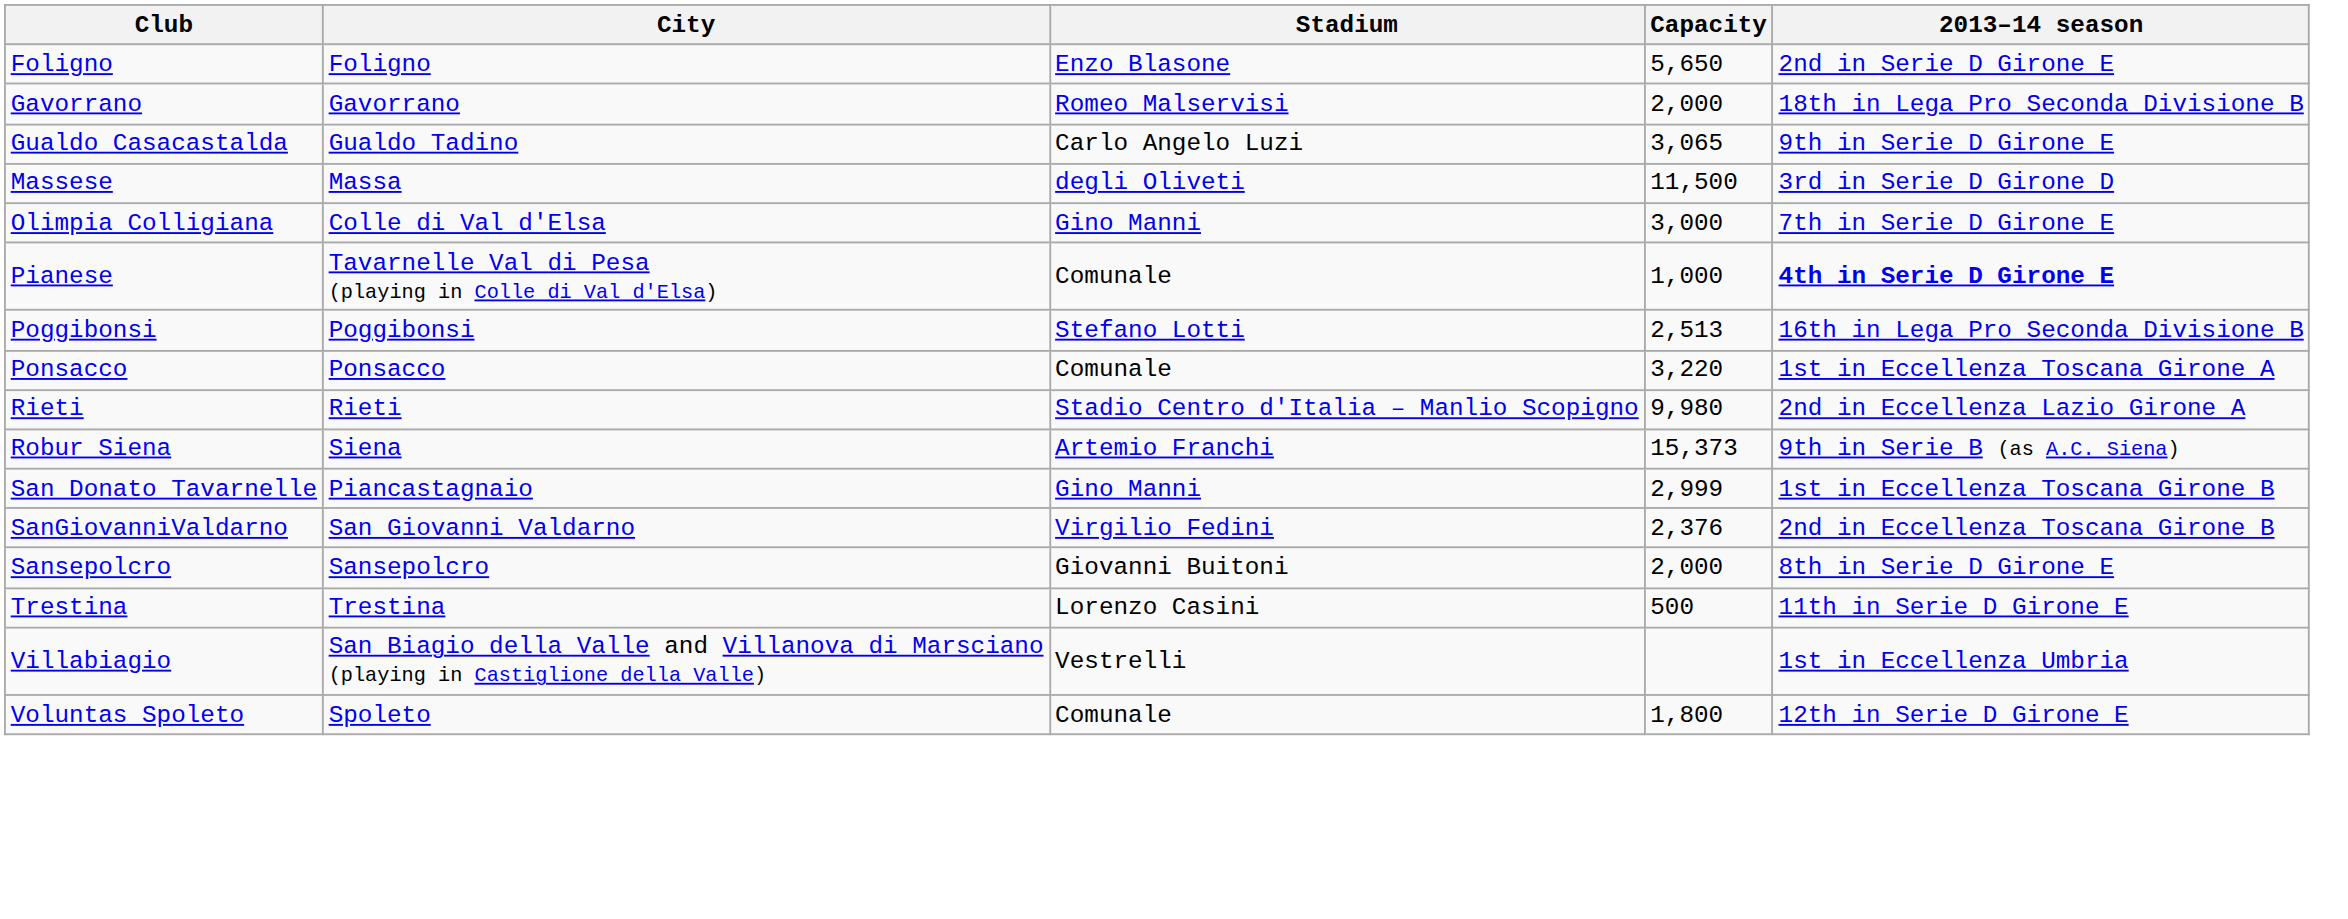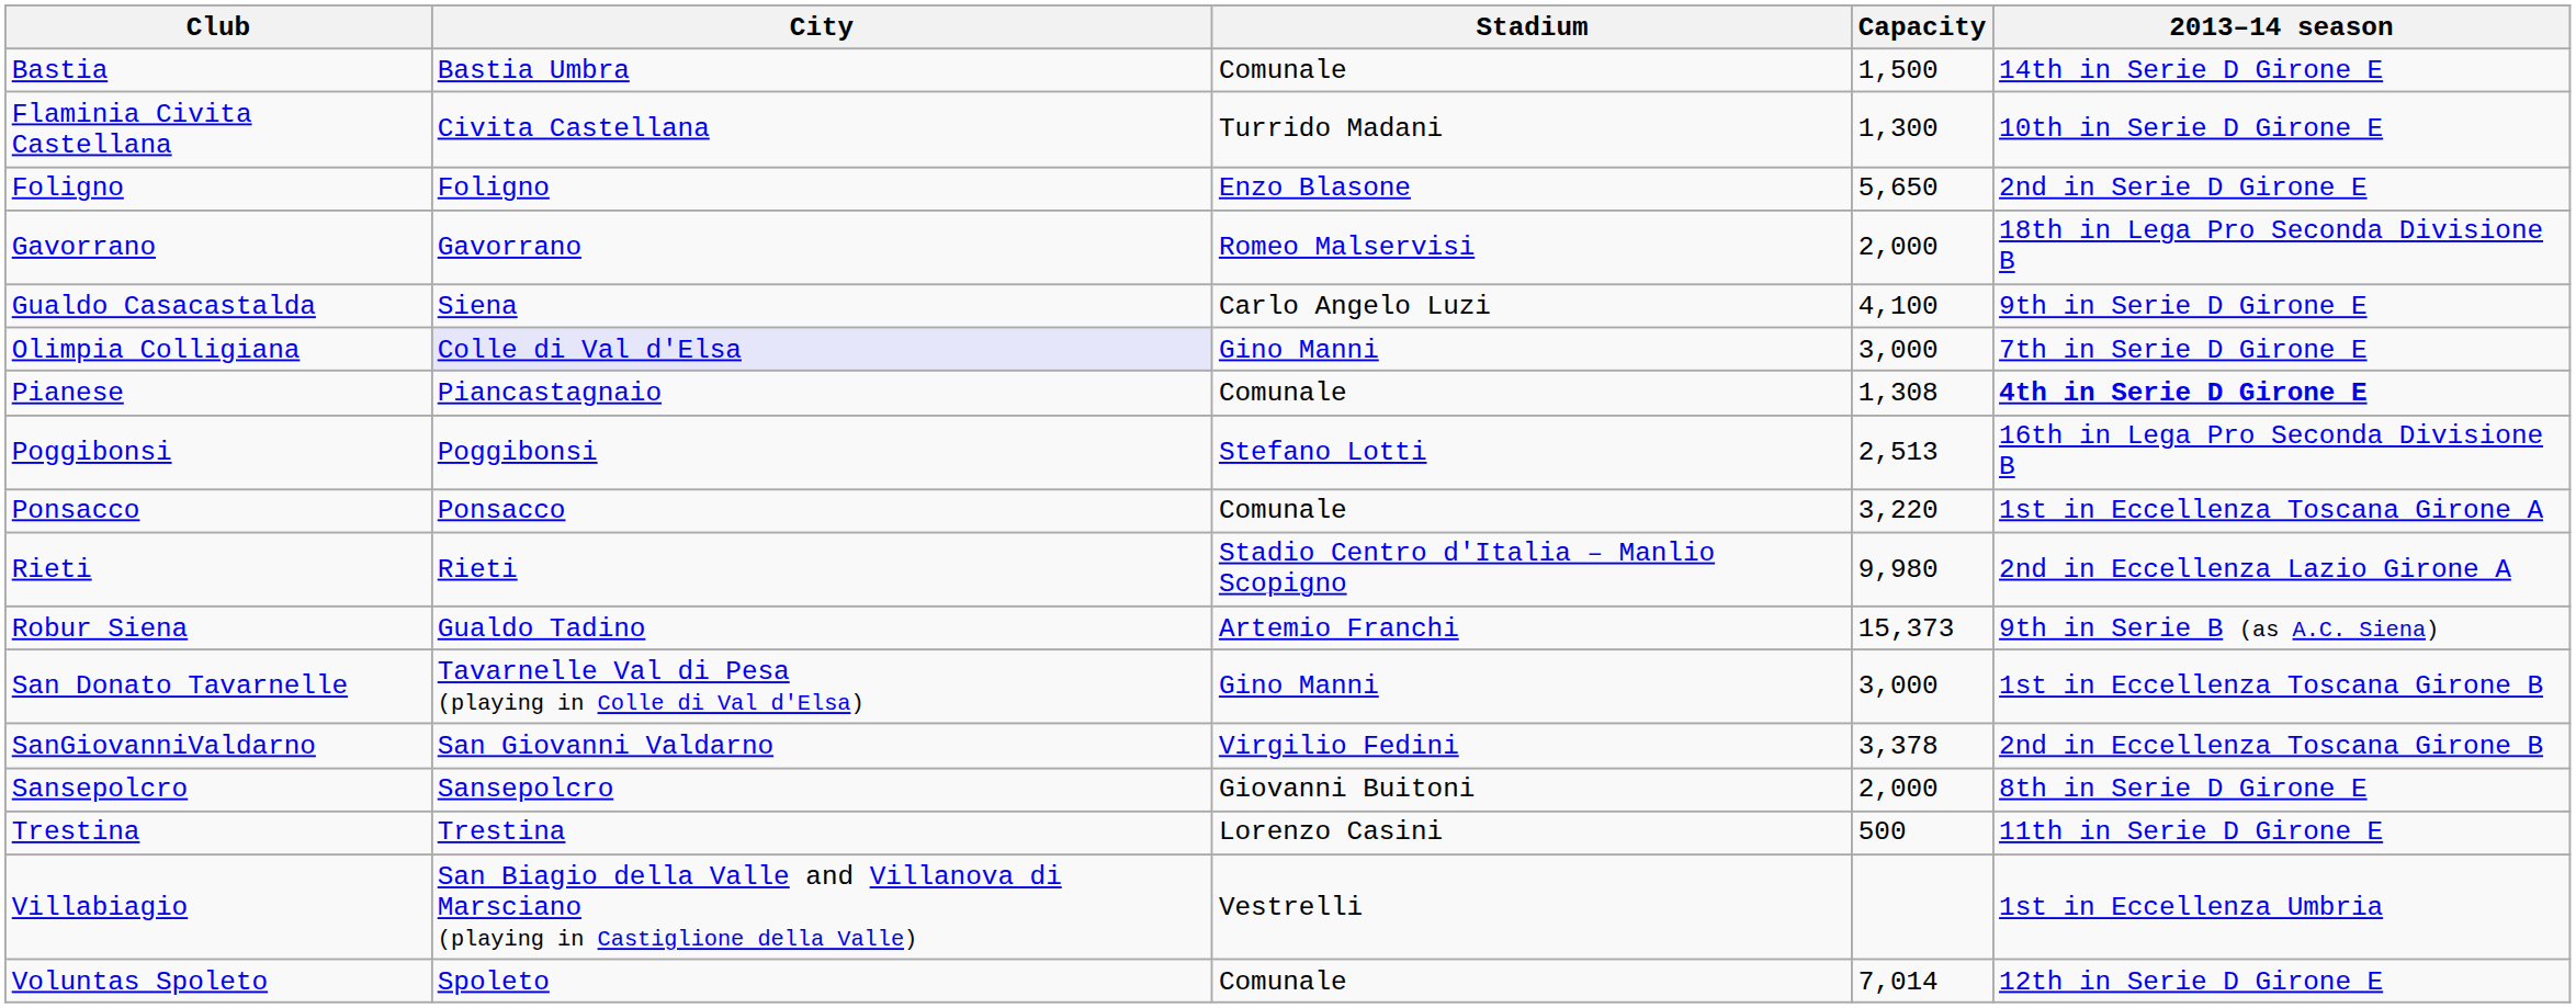+ row: Bastia | Bastia Umbra | Comunale | 1,500 | 14th in Serie D Girone E
+ row: Flaminia Civita Castellana | Civita Castellana | Turrido Madani | 1,300 | 10th in Serie D Girone E
Gualdo Casacastalda | City: Gualdo Tadino -> Siena
Gualdo Casacastalda | Capacity: 3,065 -> 4,100
- row: Massese | Massa | degli Oliveti | 11,500 | 3rd in Serie D Girone D
Olimpia Colligiana | City: no background -> lavender background
Pianese | City: Tavarnelle Val di Pesa (playing in Colle di Val d'Elsa) -> Piancastagnaio
Pianese | Capacity: 1,000 -> 1,308
Robur Siena | City: Siena -> Gualdo Tadino
San Donato Tavarnelle | City: Piancastagnaio -> Tavarnelle Val di Pesa (playing in Colle di Val d'Elsa)
San Donato Tavarnelle | Capacity: 2,999 -> 3,000
SanGiovanniValdarno | Capacity: 2,376 -> 3,378
Voluntas Spoleto | Capacity: 1,800 -> 7,014
